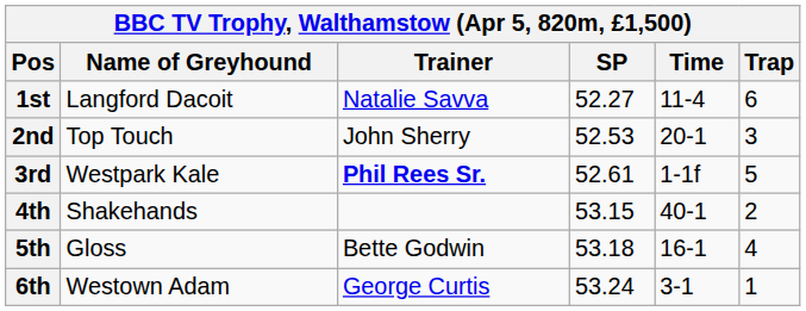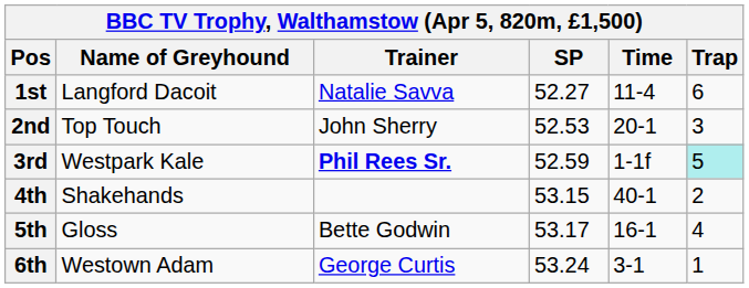3rd | SP: 52.61 -> 52.59
3rd | Trap: no background -> paleturquoise background
5th | SP: 53.18 -> 53.17
